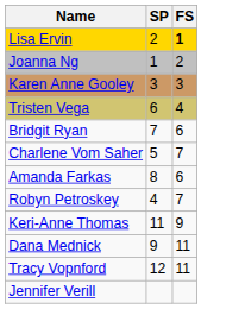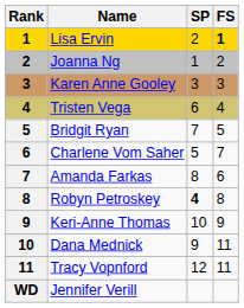+ column: Rank | 1 | 2 | 3 | 4 | 5 | 6 | 7 | 8 | 9 | 10 | 11 | WD
Bridgit Ryan | FS: 6 -> 5
Robyn Petroskey | SP: normal -> bold
Robyn Petroskey | FS: 7 -> 8
Keri-Anne Thomas | SP: 11 -> 10
